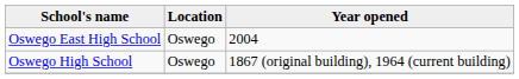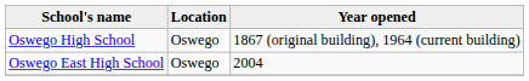rows swapped: Oswego East High School <-> Oswego High School
